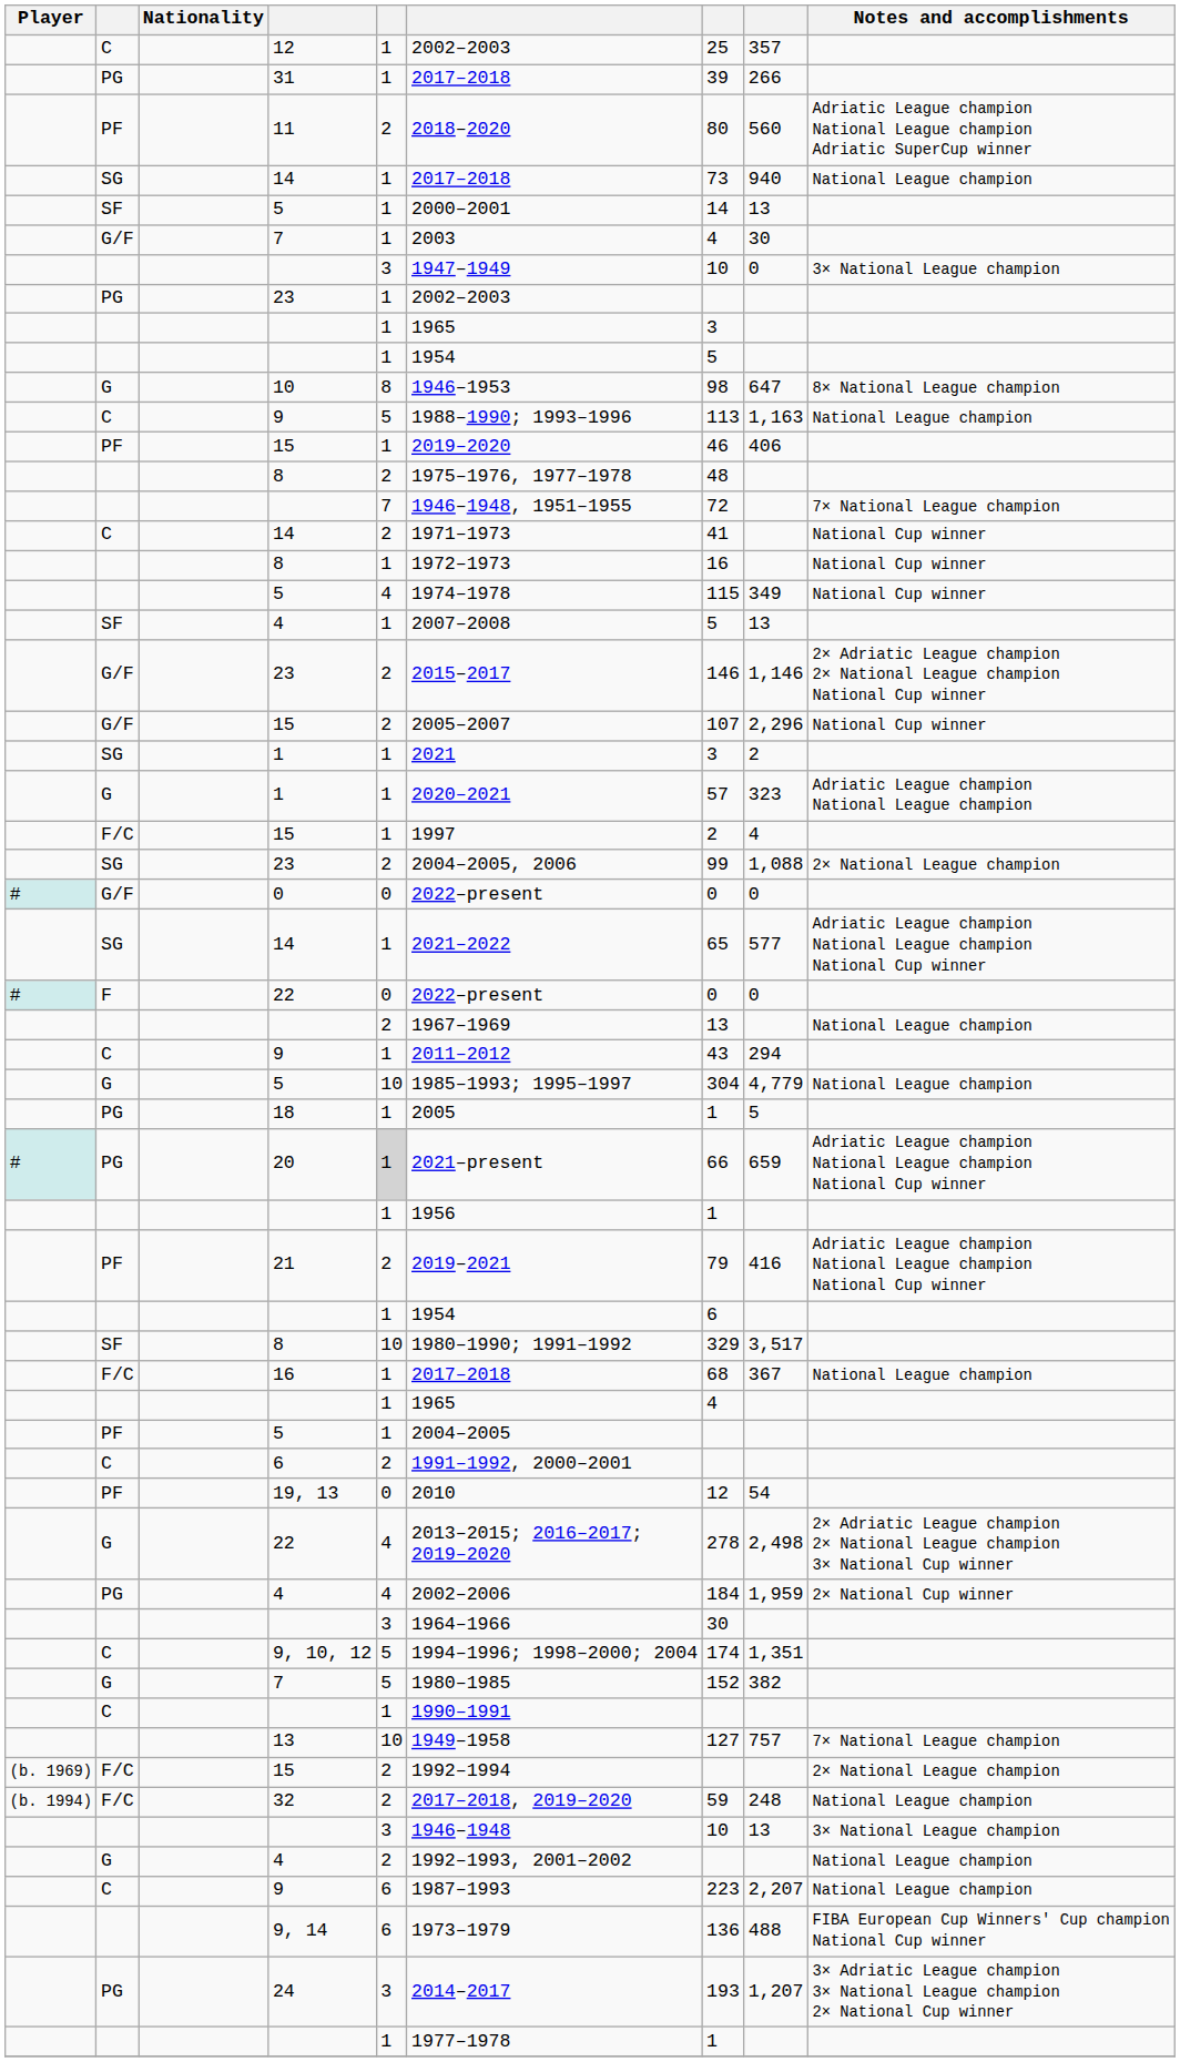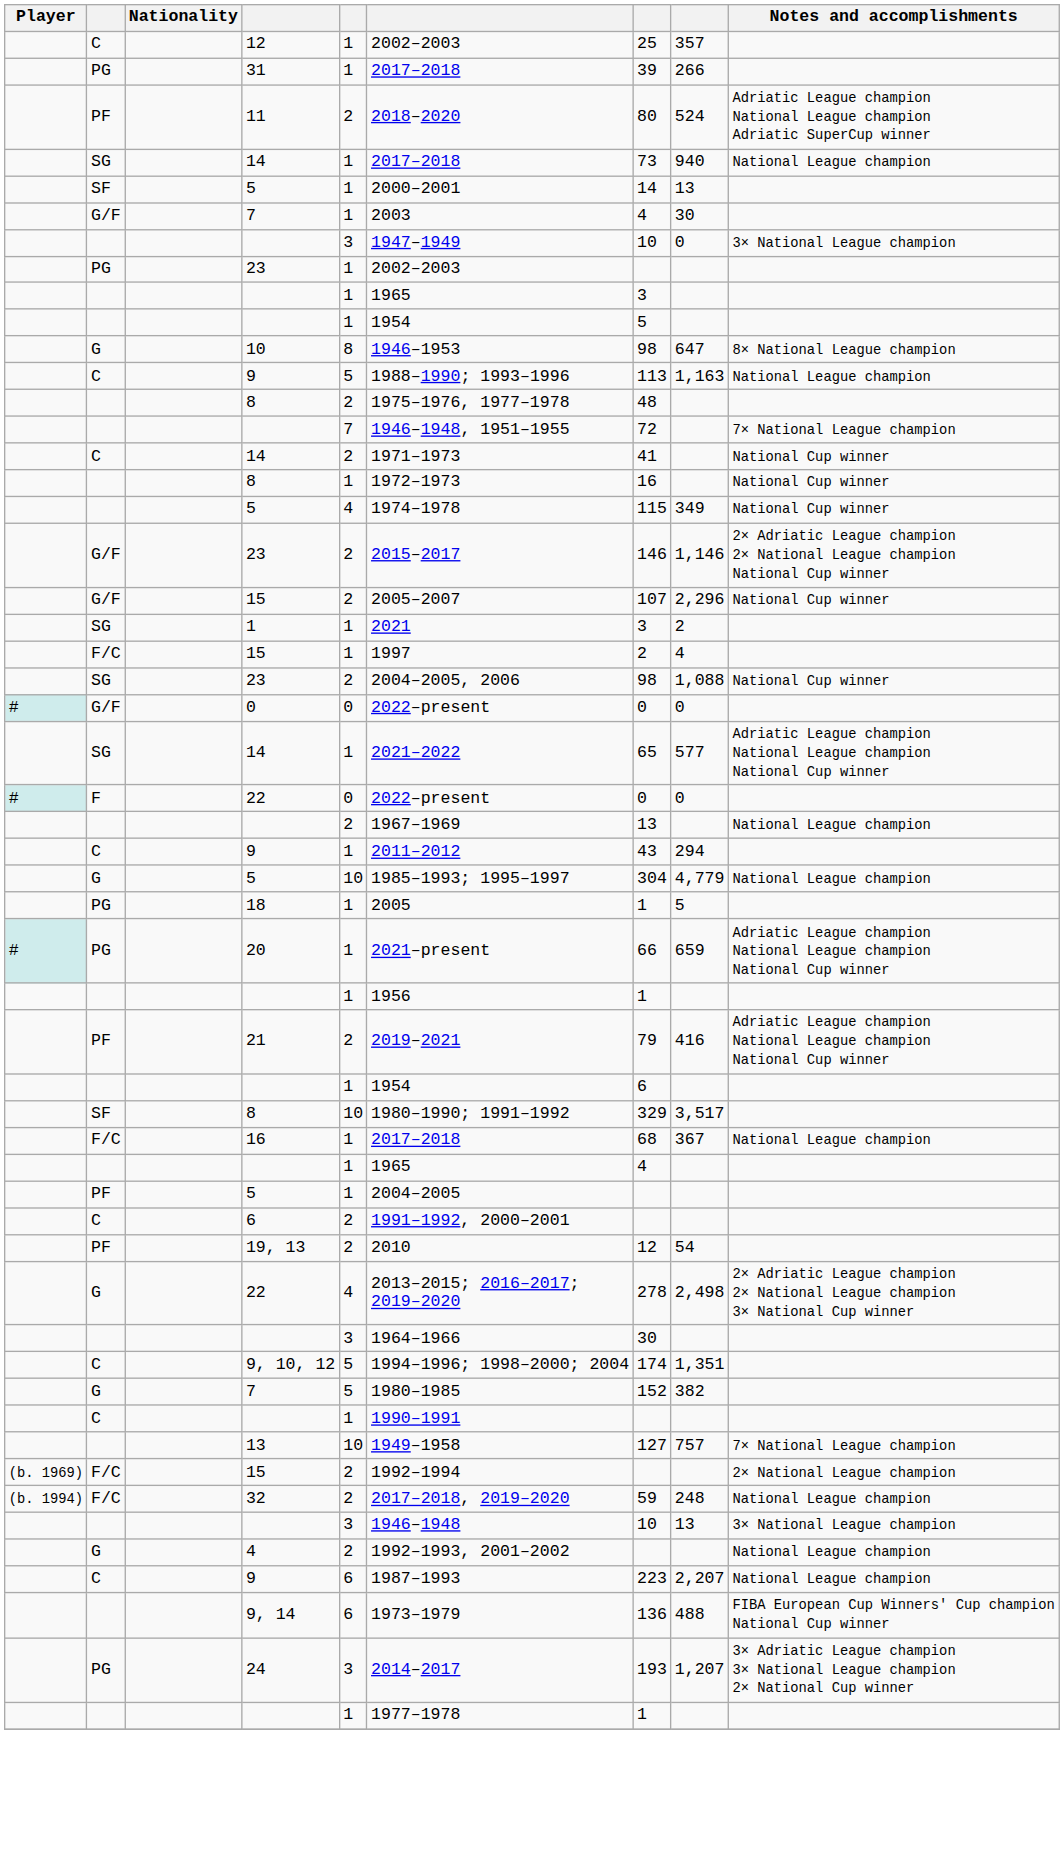11 | column 8: 560 -> 524
- row: PF | 15 | 1 | 2019–2020 | 46 | 406
- row: SF | 4 | 1 | 2007–2008 | 5 | 13
- row: G | 1 | 1 | 2020–2021 | 57 | 323 | Adriatic League champion National League champion
SG / 23 | column 7: 99 -> 98
SG / 23 | Notes and accomplishments: 2× National League champion -> National Cup winner
20 | column 5: lightgrey background -> no background
19, 13 | column 5: 0 -> 2
- row: PG | 4 | 4 | 2002–2006 | 184 | 1,959 | 2× National Cup winner
